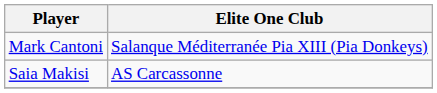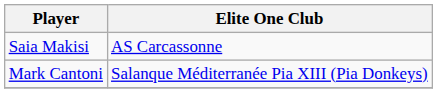rows swapped: Mark Cantoni <-> Saia Makisi
